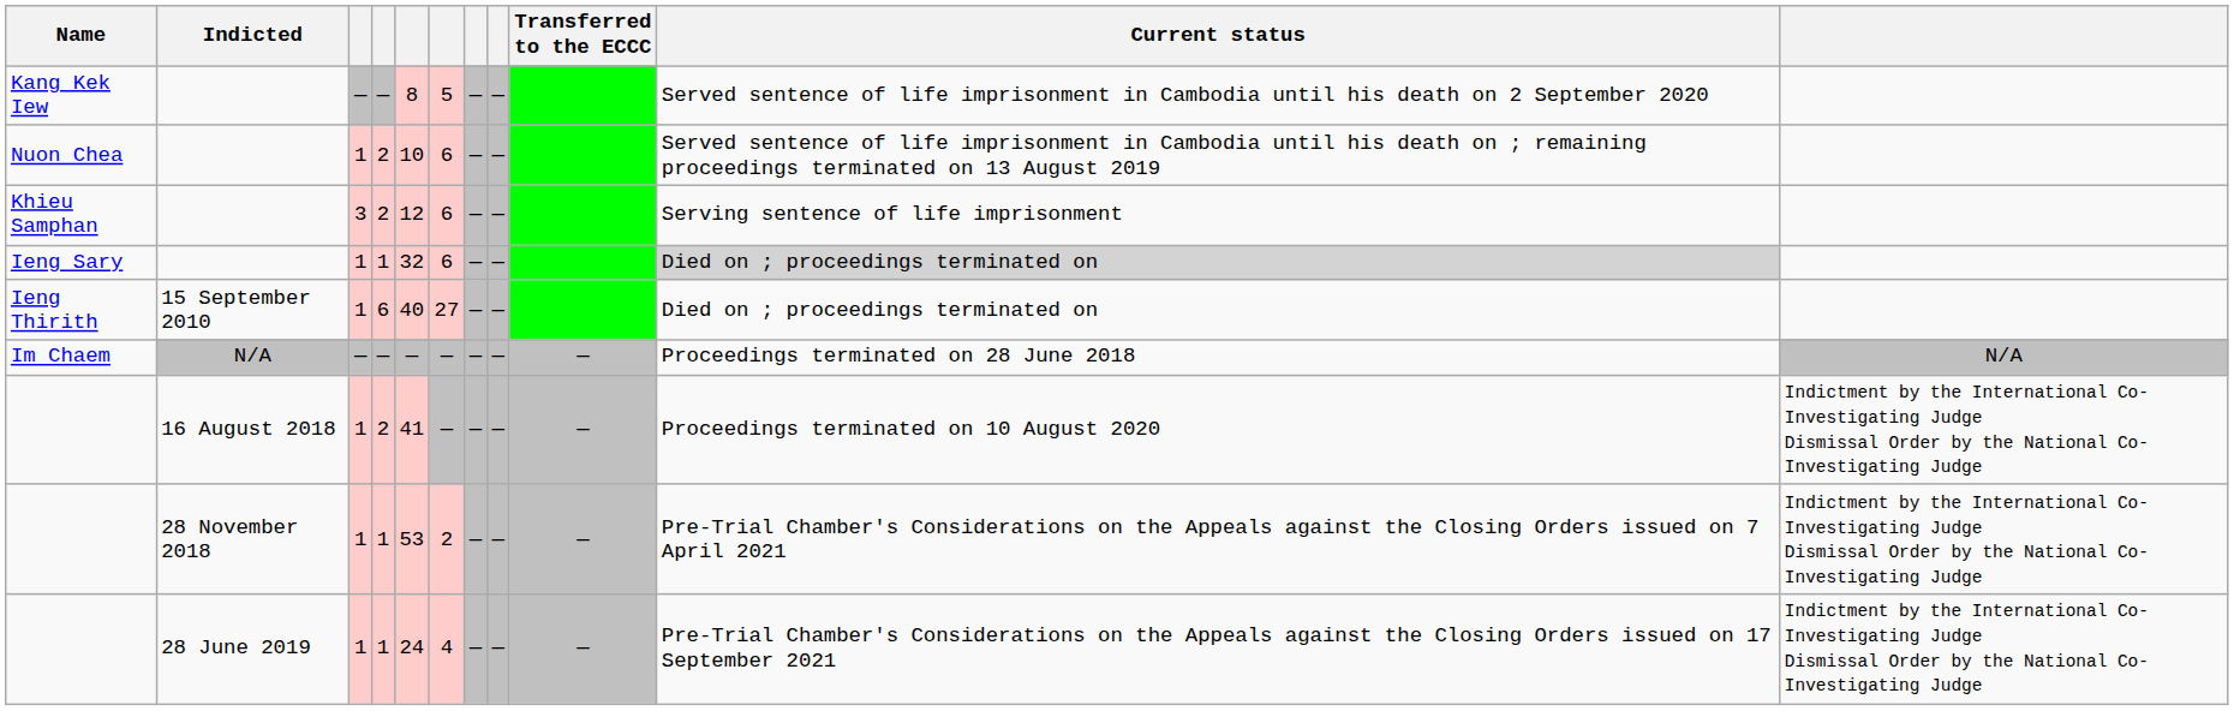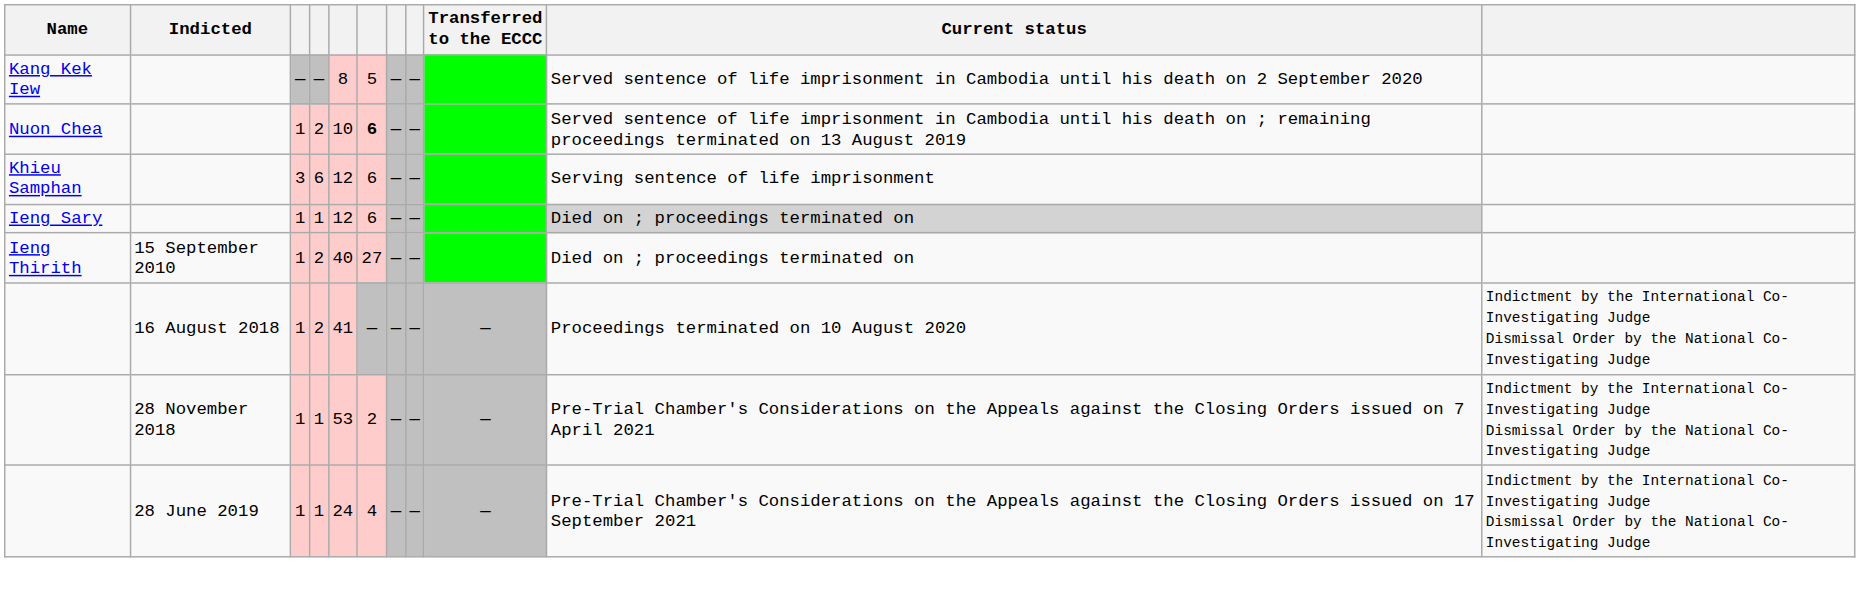Nuon Chea | column 6: normal -> bold
Khieu Samphan | column 4: 2 -> 6
Ieng Sary | column 5: 32 -> 12
Ieng Thirith | column 4: 6 -> 2
- row: Im Chaem | N/A | — | — | — | — | — | — | — | Proceedings terminated on 28 June 2018 | N/A
